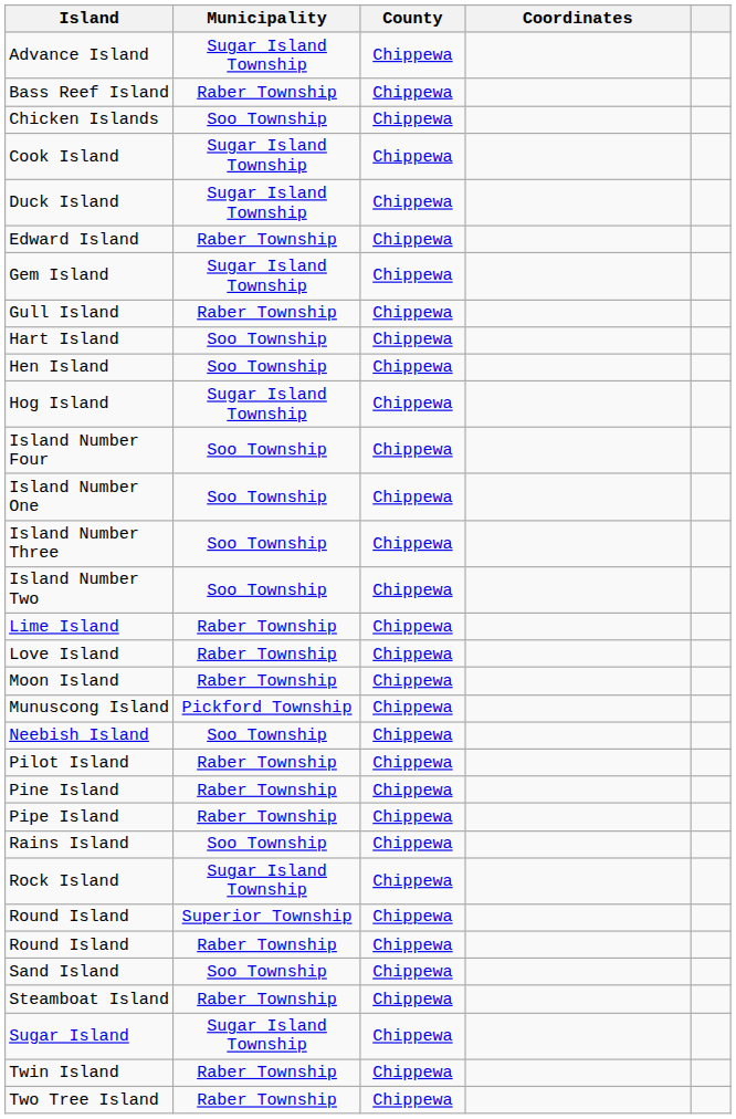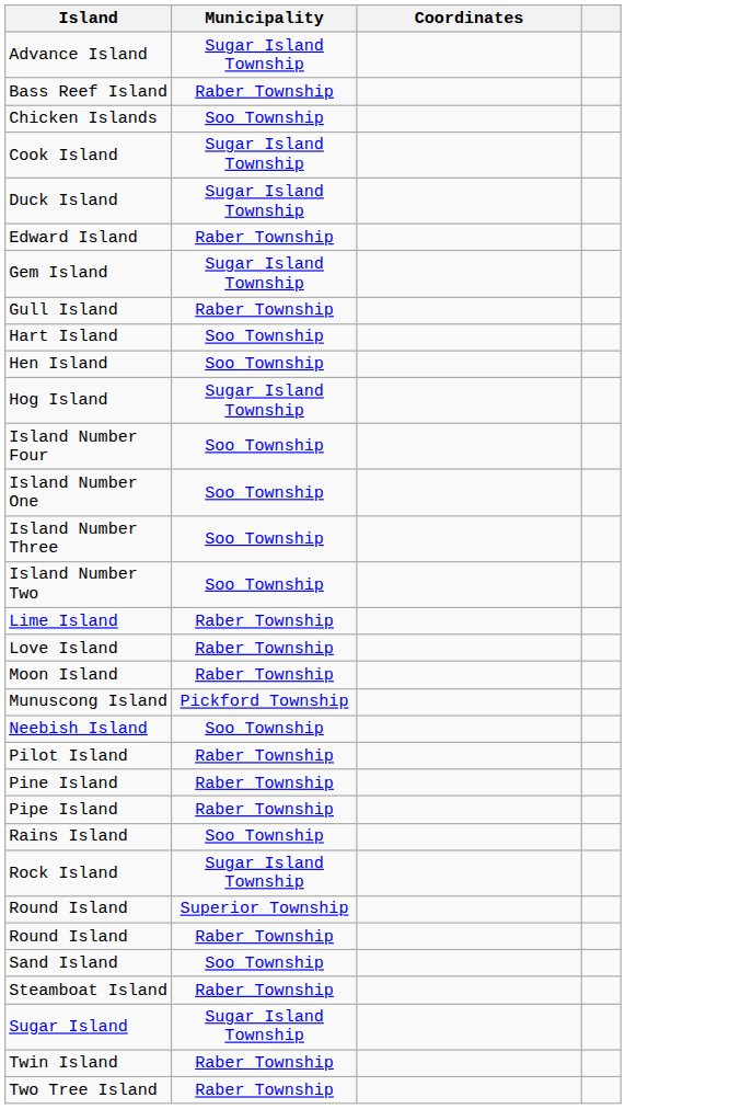- column: County | Chippewa | Chippewa | Chippewa | Chippewa | Chippewa | Chippewa | Chippewa | Chippewa | Chippewa | Chippewa | Chippewa | Chippewa | Chippewa | Chippewa | Chippewa | Chippewa | Chippewa | Chippewa | Chippewa | Chippewa | Chippewa | Chippewa | Chippewa | Chippewa | Chippewa | Chippewa | Chippewa | Chippewa | Chippewa | Chippewa | Chippewa | Chippewa
